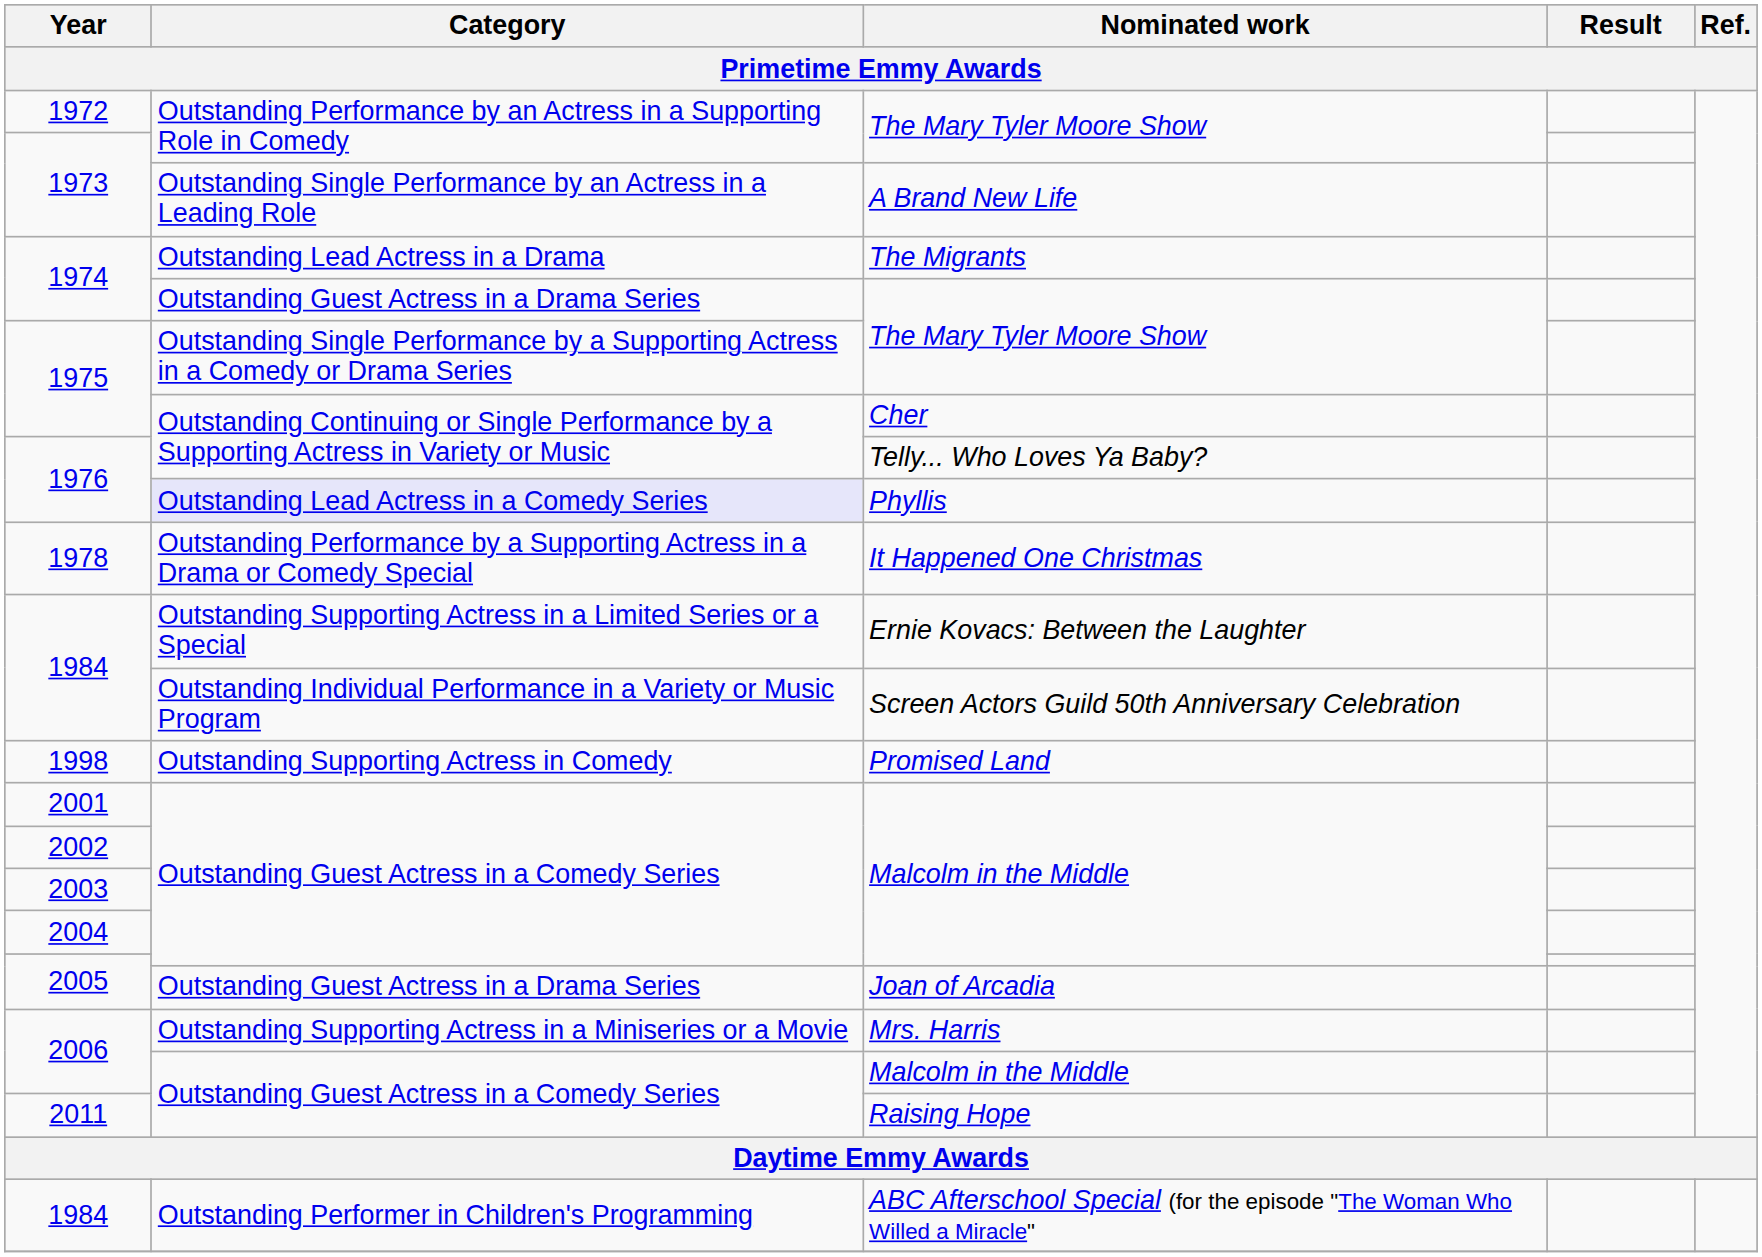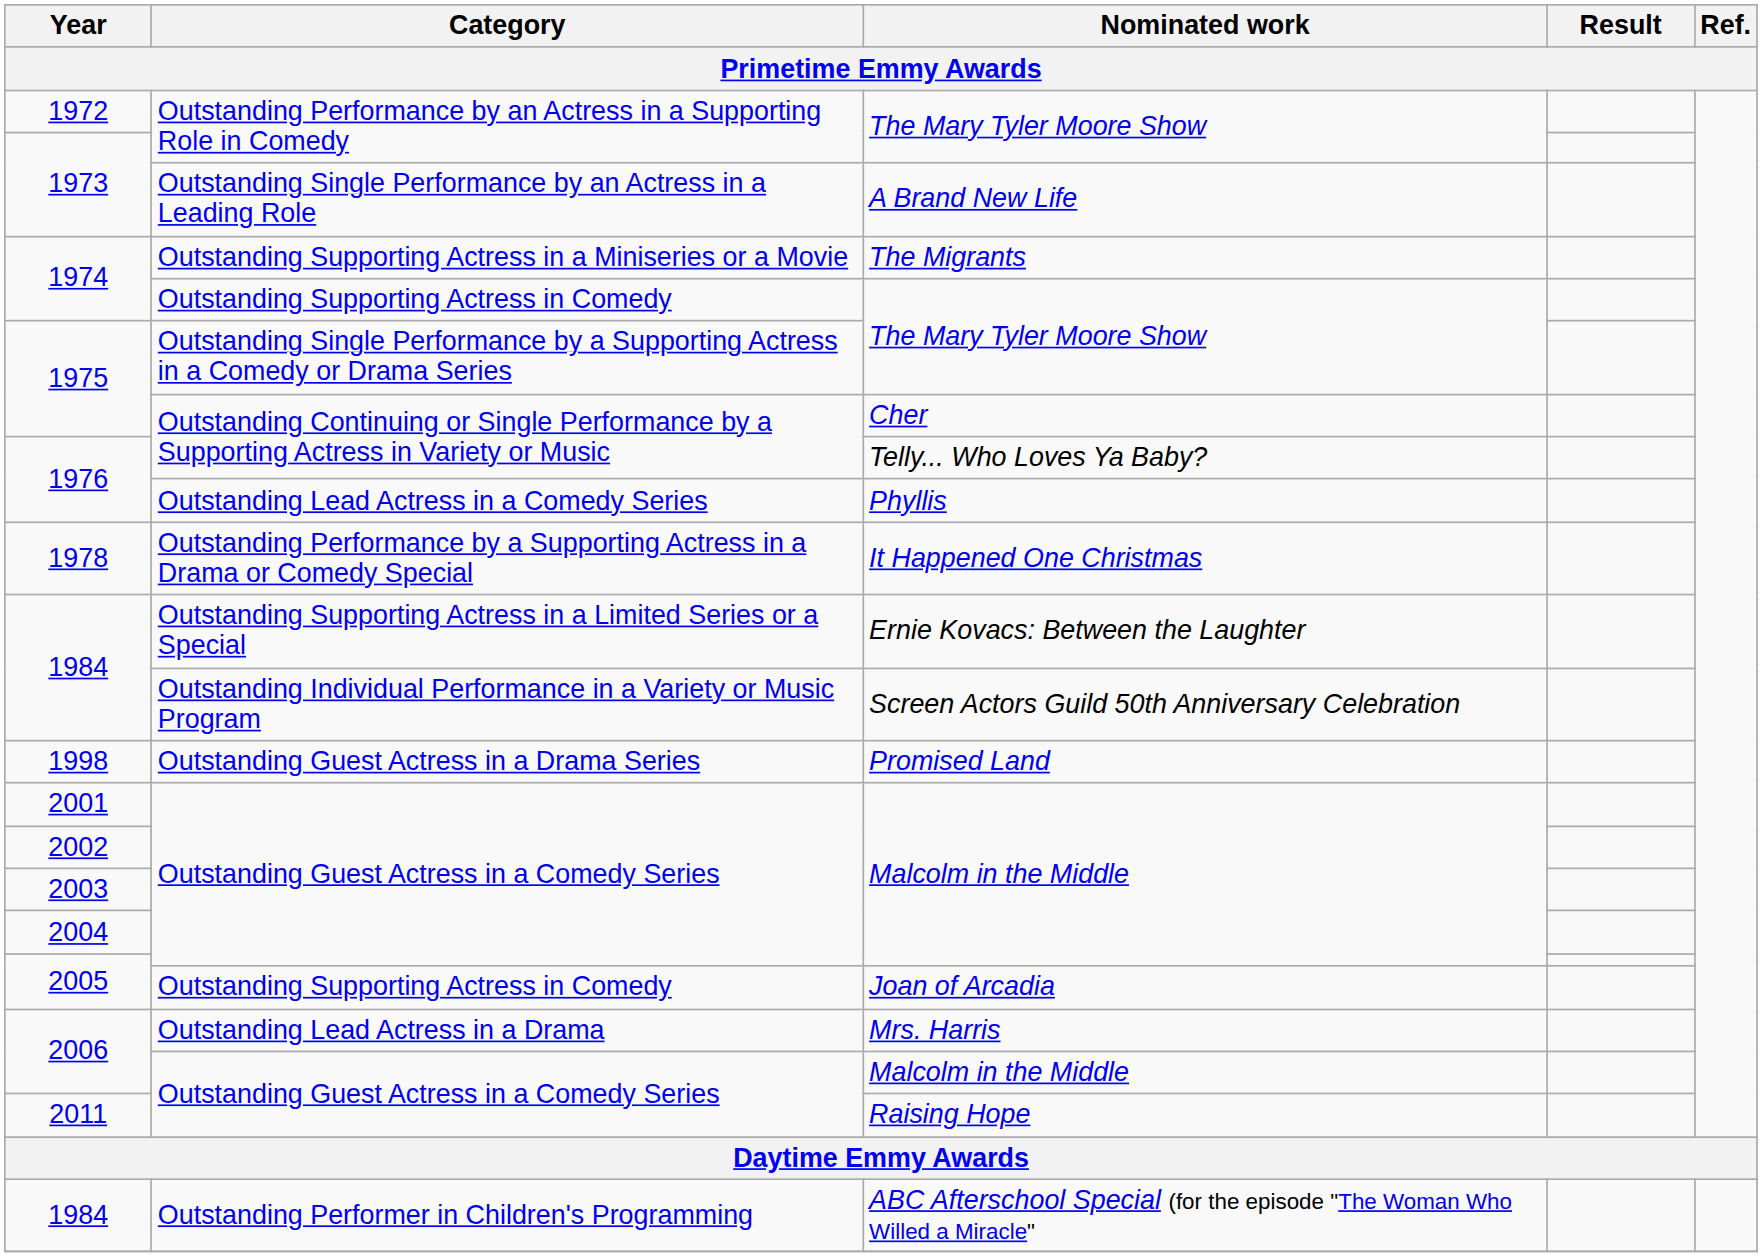1974 / The Migrants | Category: Outstanding Lead Actress in a Drama -> Outstanding Supporting Actress in a Miniseries or a Movie
1974 / The Mary Tyler Moore Show | Category: Outstanding Guest Actress in a Drama Series -> Outstanding Supporting Actress in Comedy
1976 / Phyllis | Category: lavender background -> no background
1998 | Category: Outstanding Supporting Actress in Comedy -> Outstanding Guest Actress in a Drama Series
2005 / Joan of Arcadia | Category: Outstanding Guest Actress in a Drama Series -> Outstanding Supporting Actress in Comedy
2006 / Mrs. Harris | Category: Outstanding Supporting Actress in a Miniseries or a Movie -> Outstanding Lead Actress in a Drama
